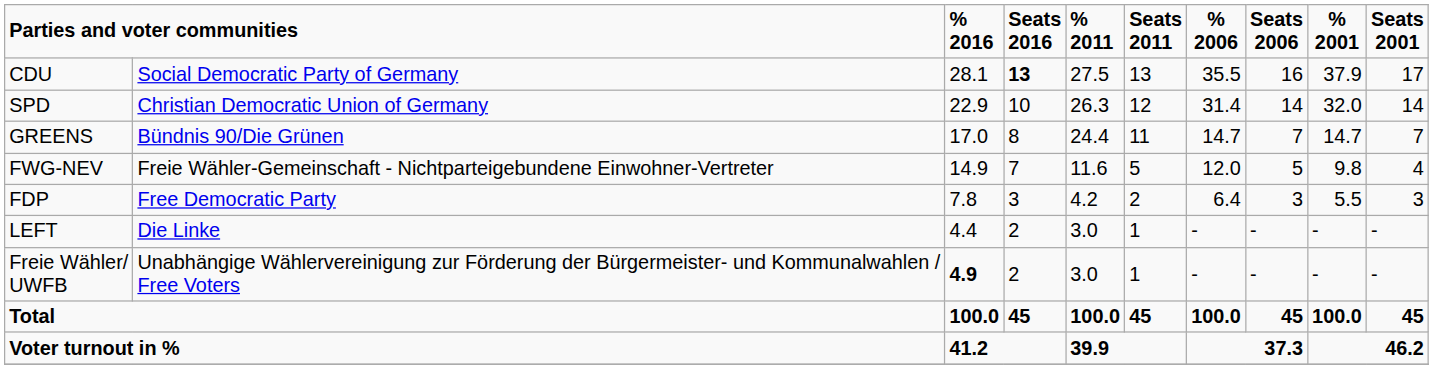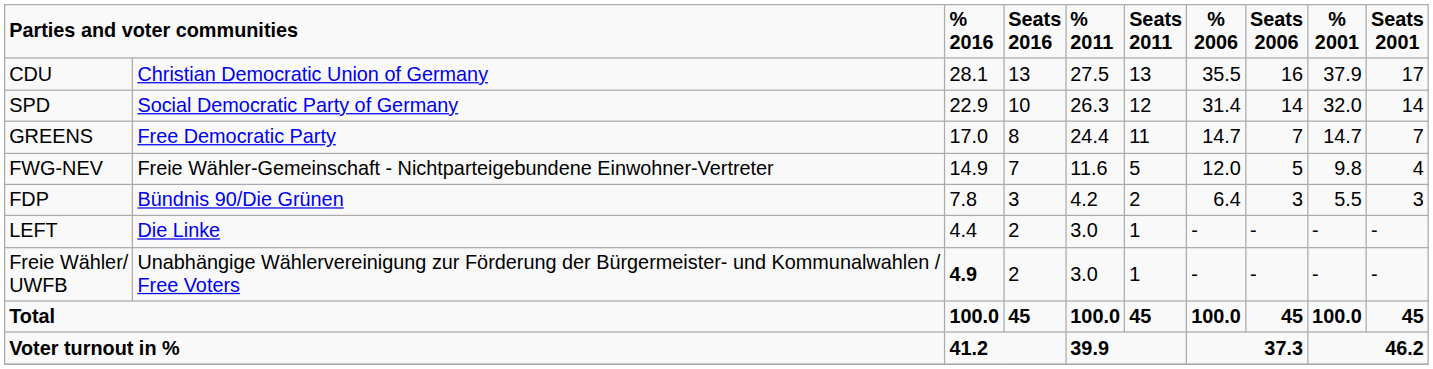CDU | column 2: Social Democratic Party of Germany -> Christian Democratic Union of Germany
CDU | Seats 2016: bold -> normal
SPD | column 2: Christian Democratic Union of Germany -> Social Democratic Party of Germany
GREENS | column 2: Bündnis 90/Die Grünen -> Free Democratic Party
FDP | column 2: Free Democratic Party -> Bündnis 90/Die Grünen
